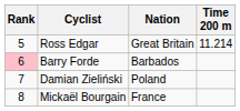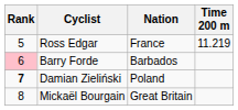Ross Edgar | Nation: Great Britain -> France
Ross Edgar | Time 200 m: 11.214 -> 11.219
Damian Zieliński | Rank: normal -> bold
Mickaël Bourgain | Nation: France -> Great Britain
